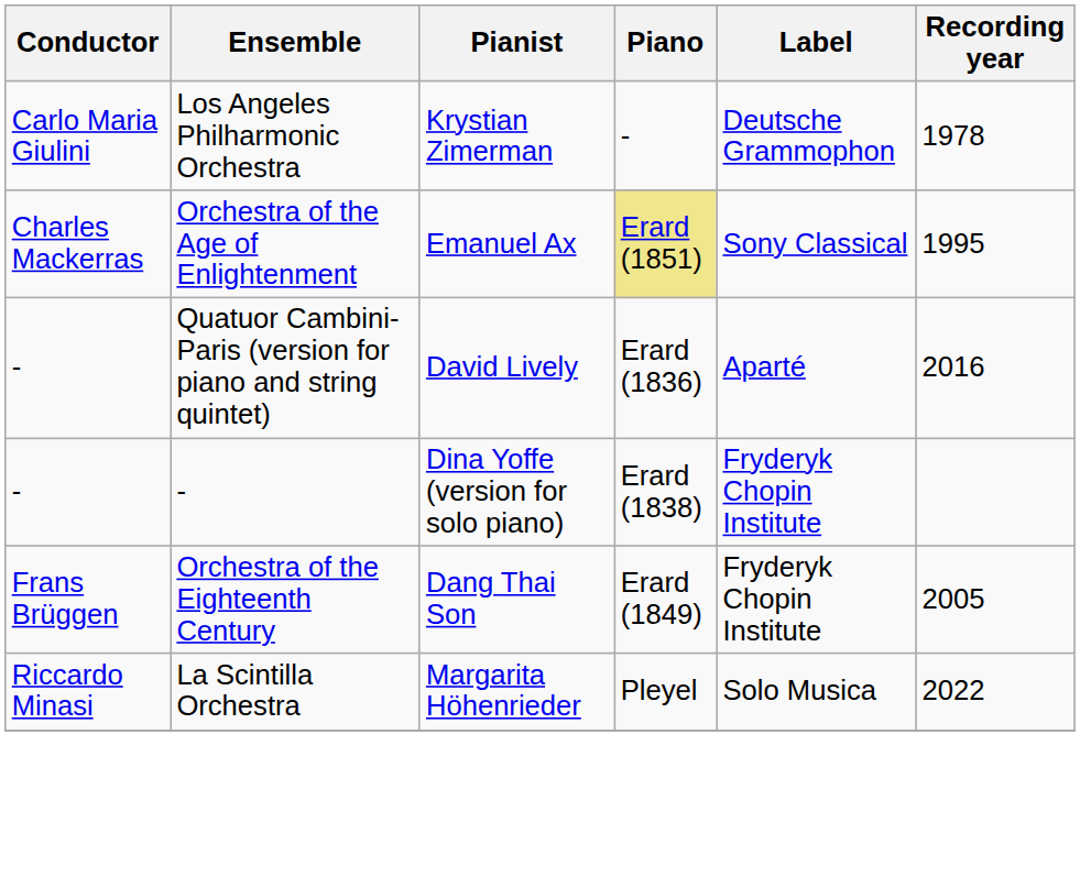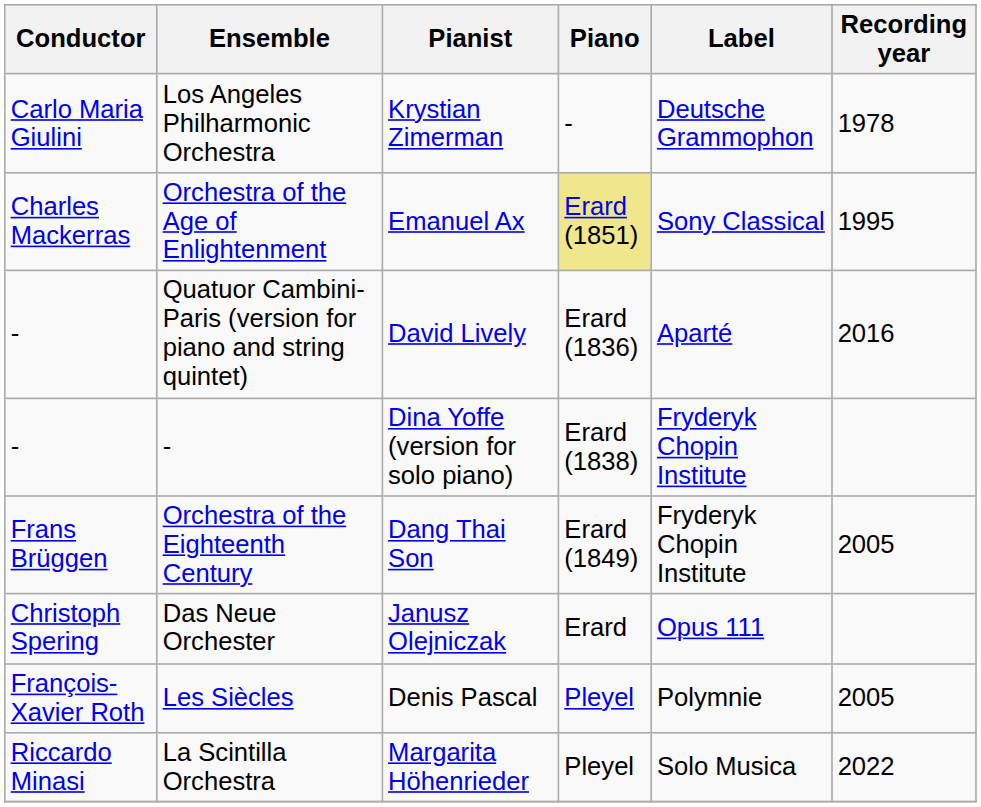+ row: Christoph Spering | Das Neue Orchester | Janusz Olejniczak | Erard | Opus 111
+ row: François-Xavier Roth | Les Siècles | Denis Pascal | Pleyel | Polymnie | 2005
